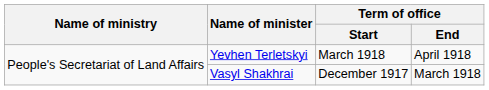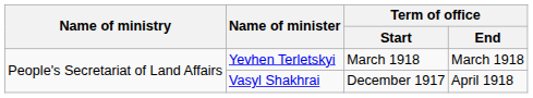Yevhen Terletskyi | Term of office / End: April 1918 -> March 1918
Vasyl Shakhrai | Term of office / End: March 1918 -> April 1918
